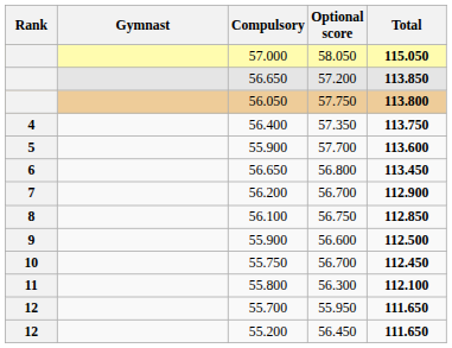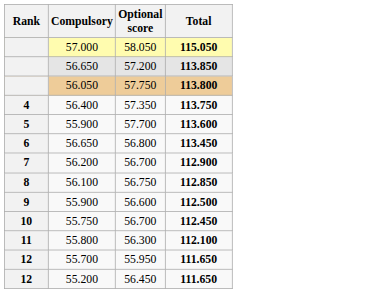- column: Gymnast
